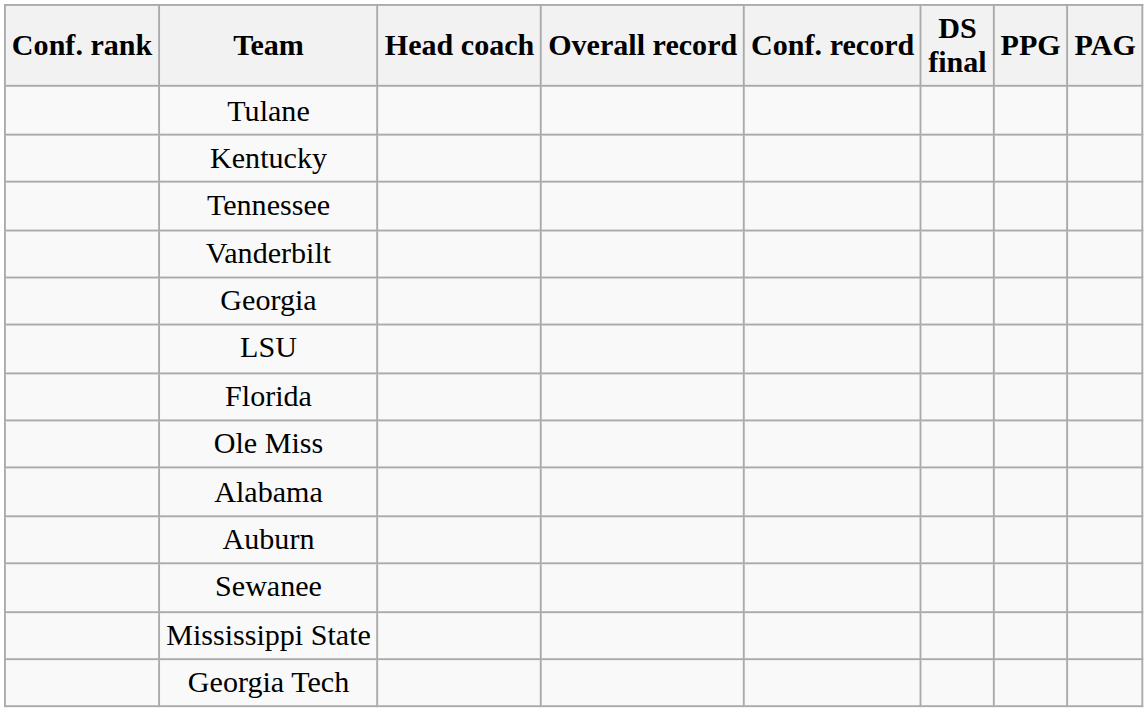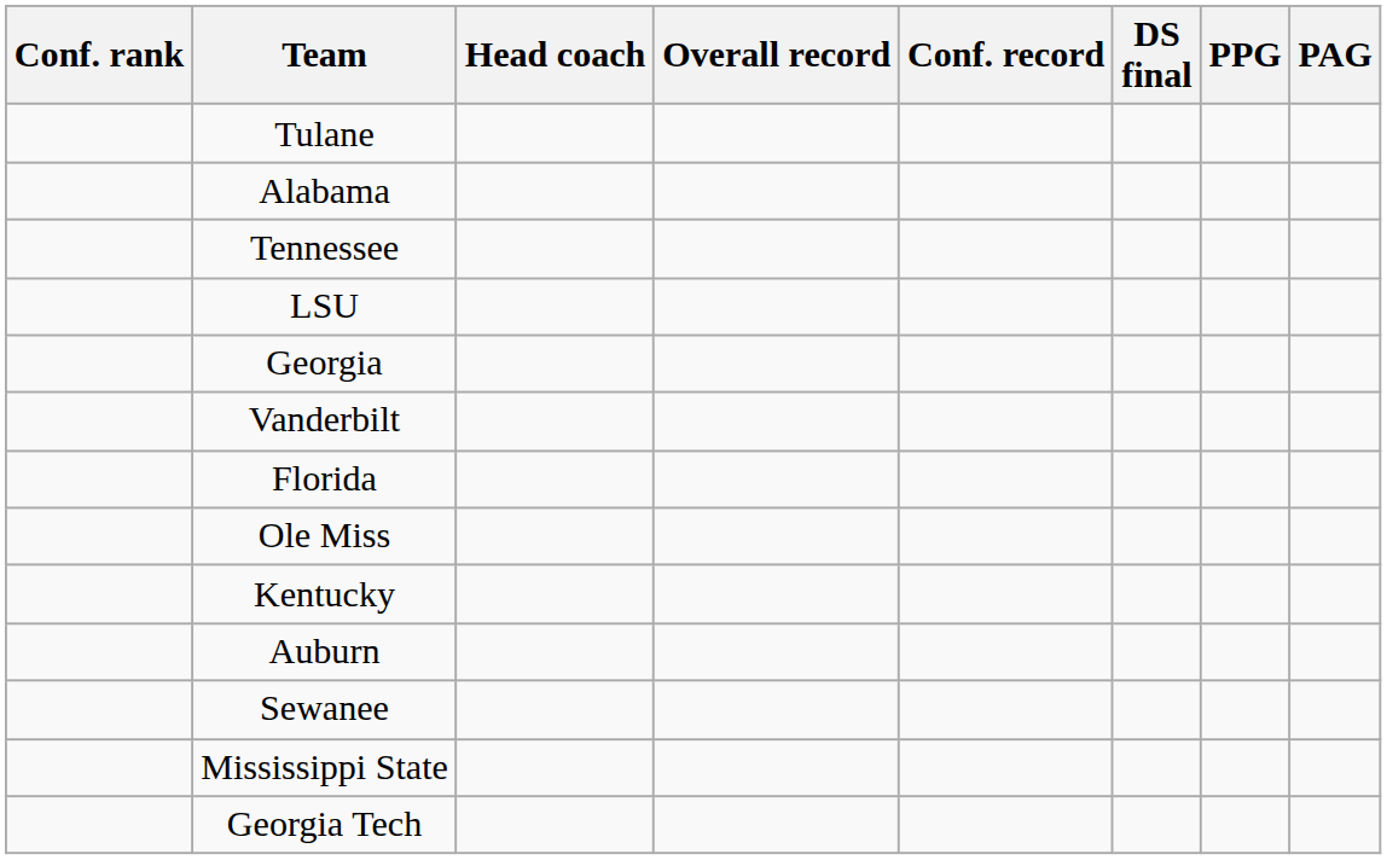rows swapped: Alabama <-> Kentucky
rows swapped: LSU <-> Vanderbilt
